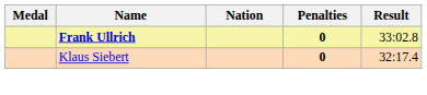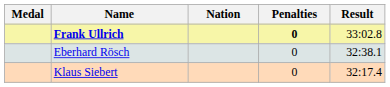+ row: Eberhard Rösch | 0 | 32:38.1
Klaus Siebert | Penalties: bold -> normal
